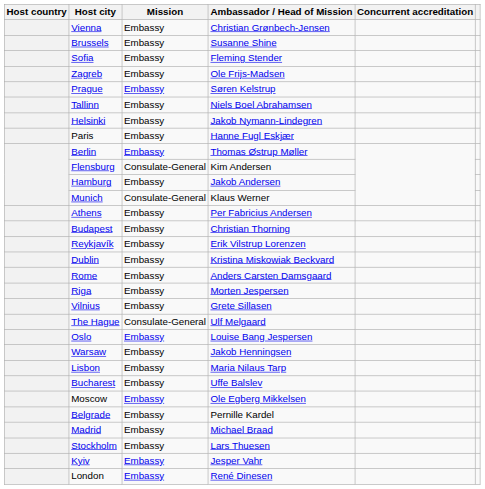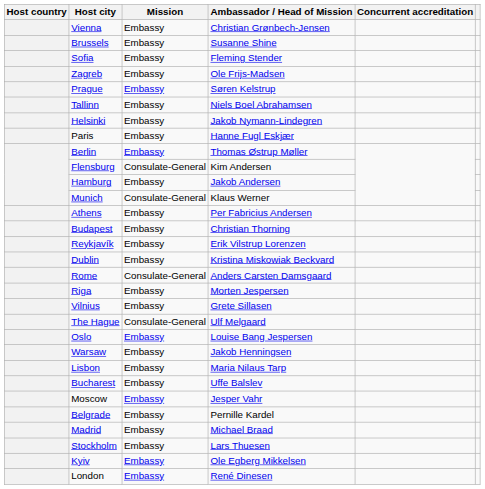Rome | Mission: Embassy -> Consulate-General
Moscow | Ambassador / Head of Mission: Ole Egberg Mikkelsen -> Jesper Vahr
Kyiv | Ambassador / Head of Mission: Jesper Vahr -> Ole Egberg Mikkelsen
